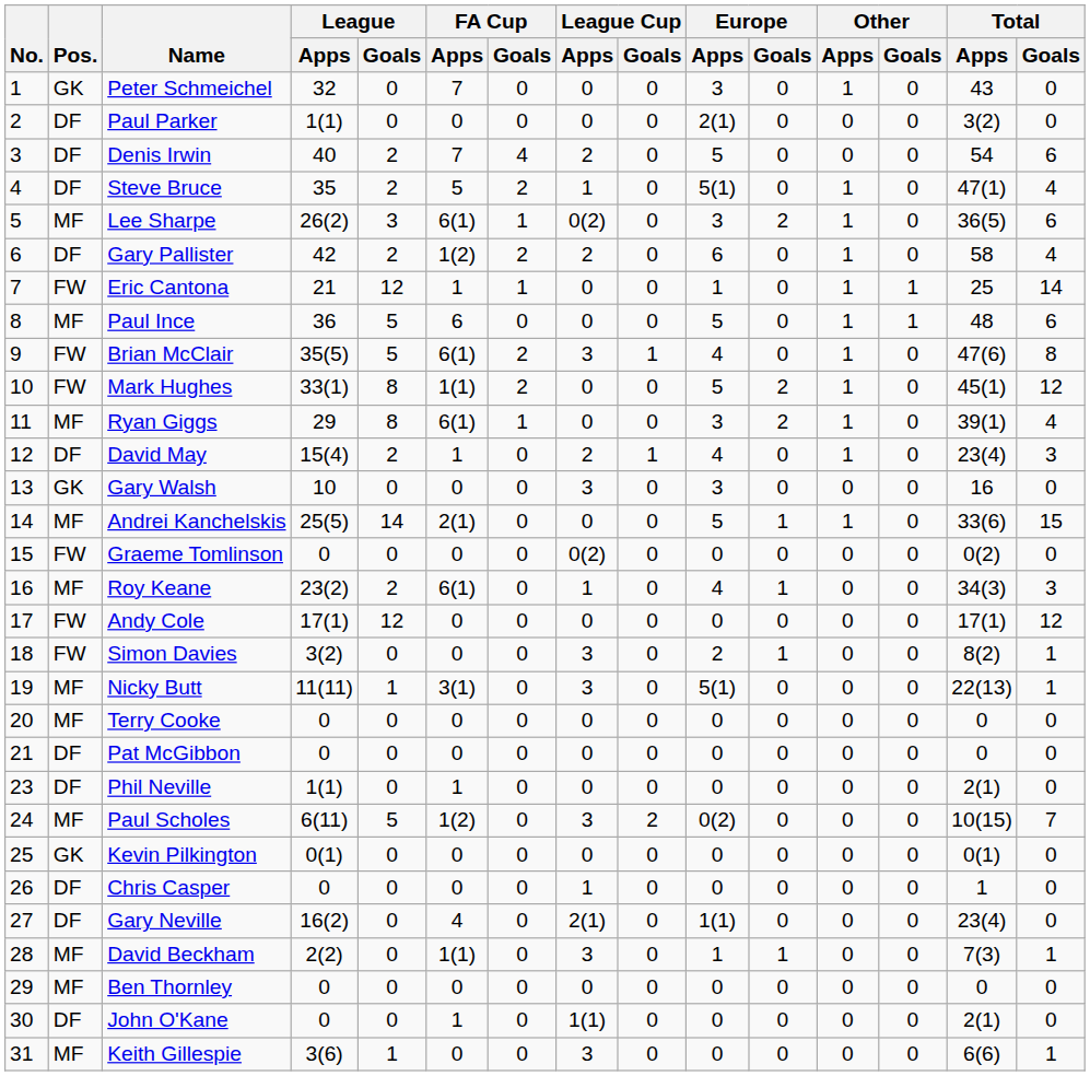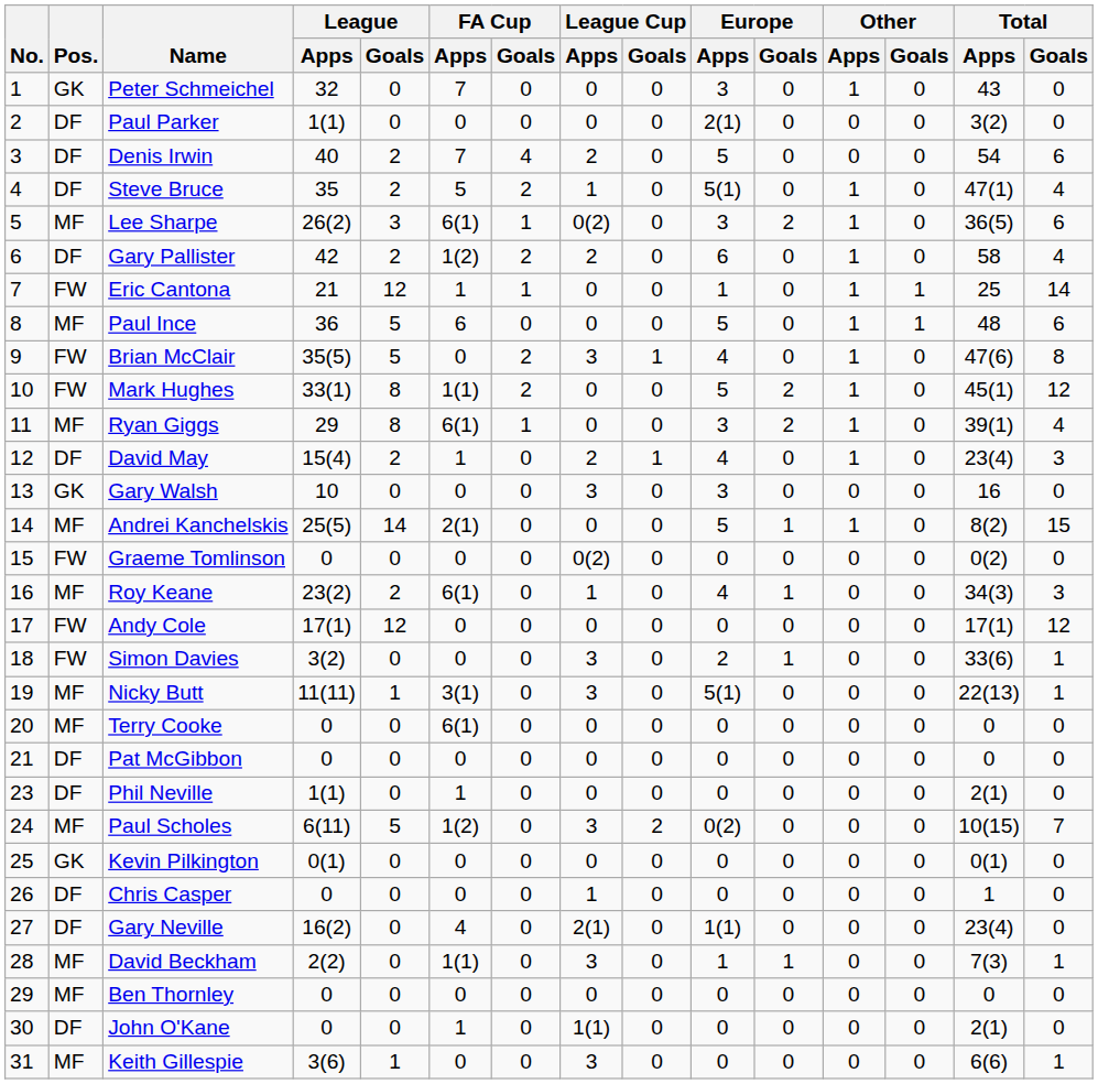Brian McClair | FA Cup / Apps: 6(1) -> 0
Andrei Kanchelskis | Total / Apps: 33(6) -> 8(2)
Simon Davies | Total / Apps: 8(2) -> 33(6)
Terry Cooke | FA Cup / Apps: 0 -> 6(1)
